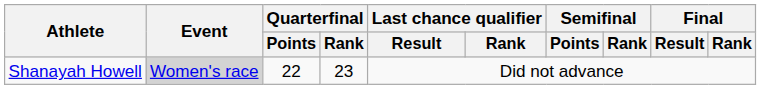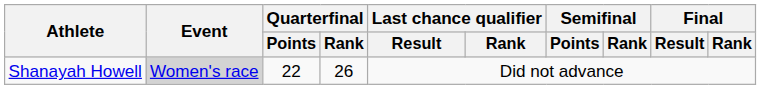Shanayah Howell | Quarterfinal / Rank: 23 -> 26
